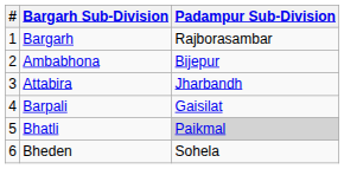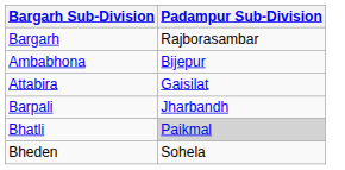- column: # | 1 | 2 | 3 | 4 | 5 | 6
Attabira | Padampur Sub-Division: Jharbandh -> Gaisilat
Barpali | Padampur Sub-Division: Gaisilat -> Jharbandh
